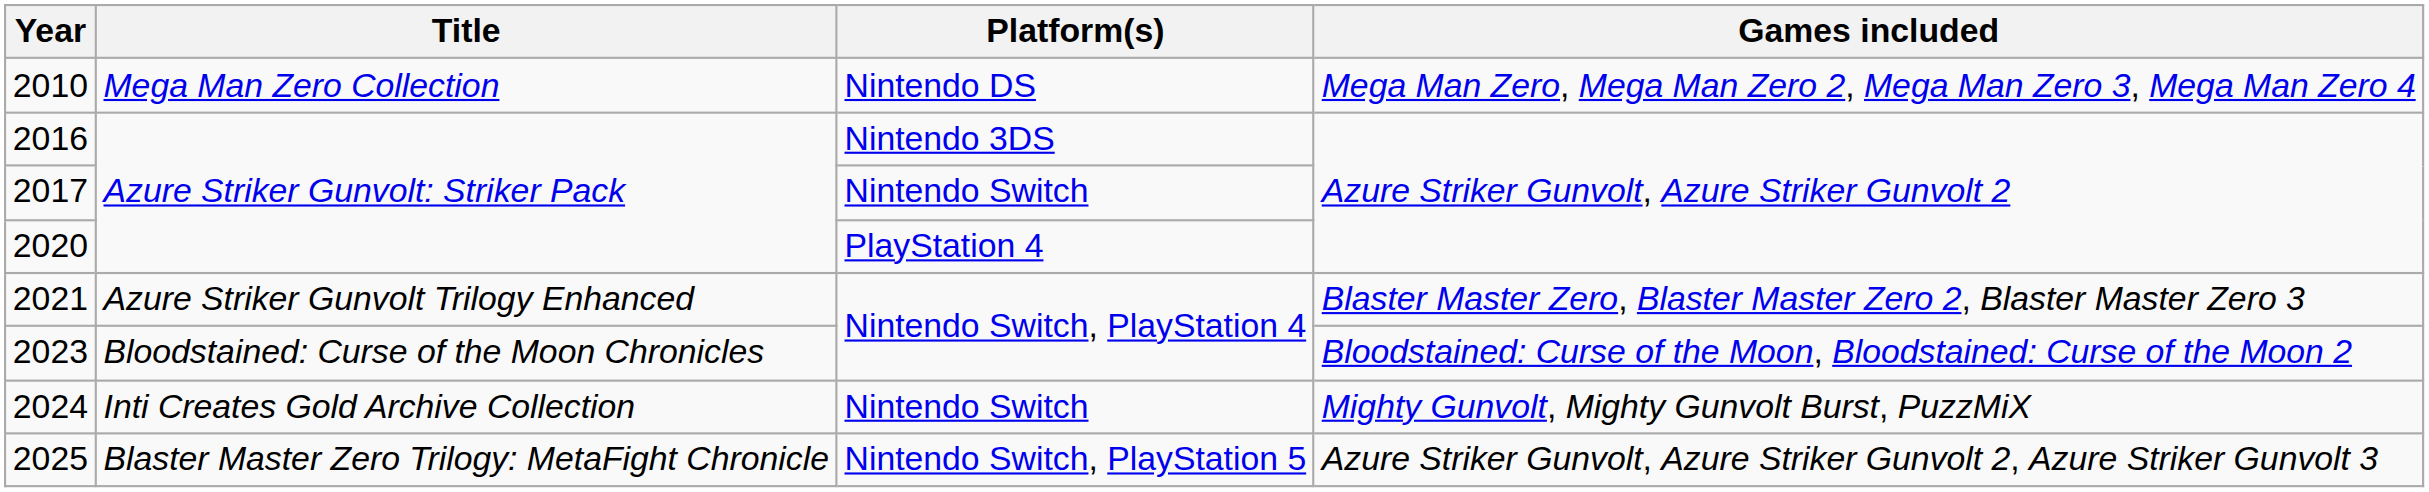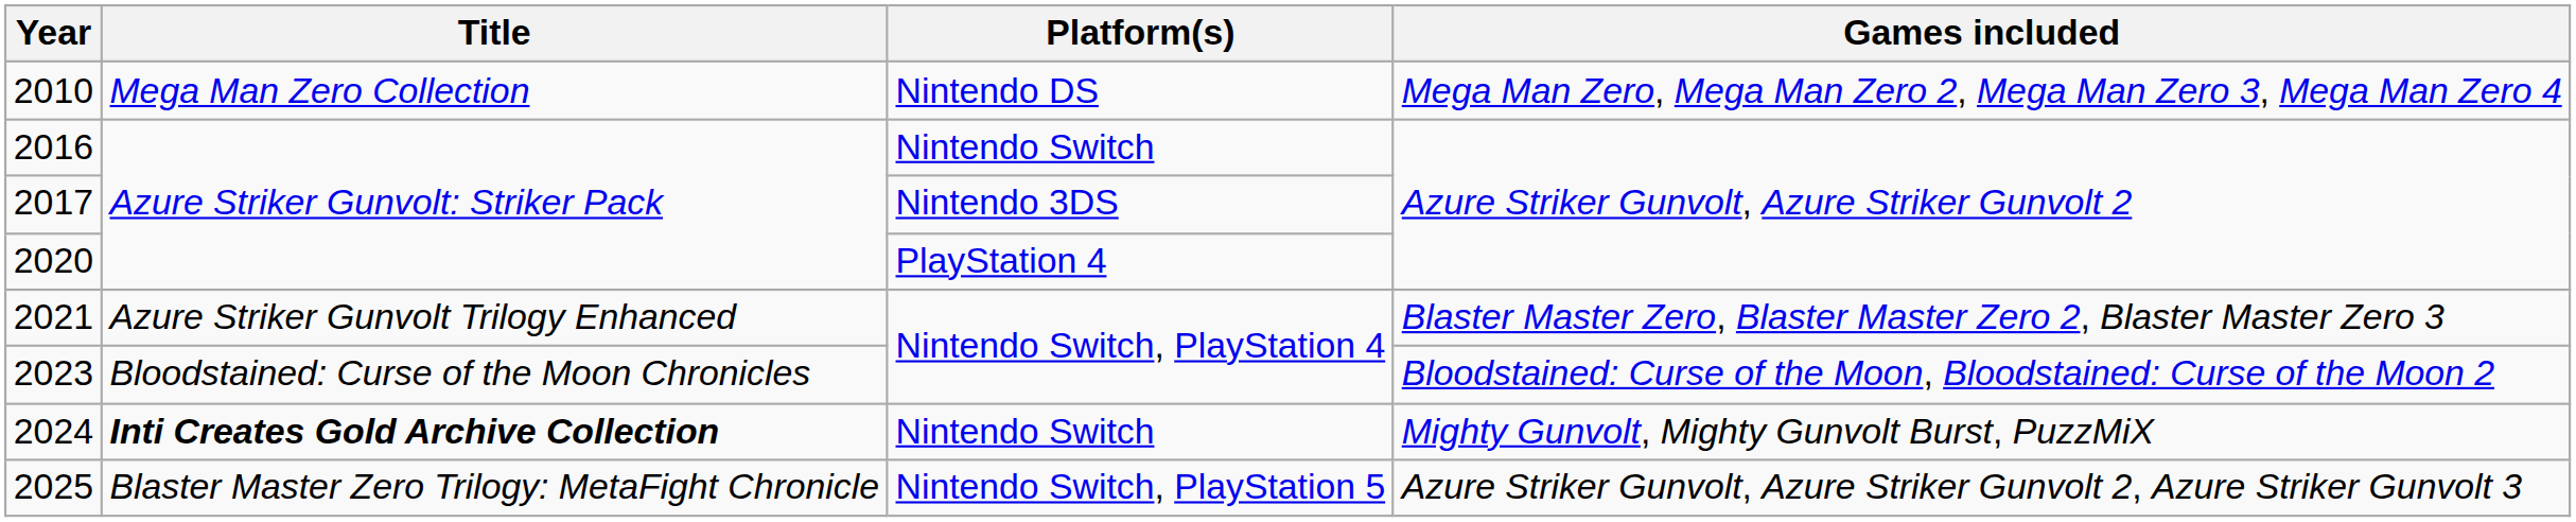2016 | Platform(s): Nintendo 3DS -> Nintendo Switch
2017 | Platform(s): Nintendo Switch -> Nintendo 3DS
2024 | Title: normal -> bold
